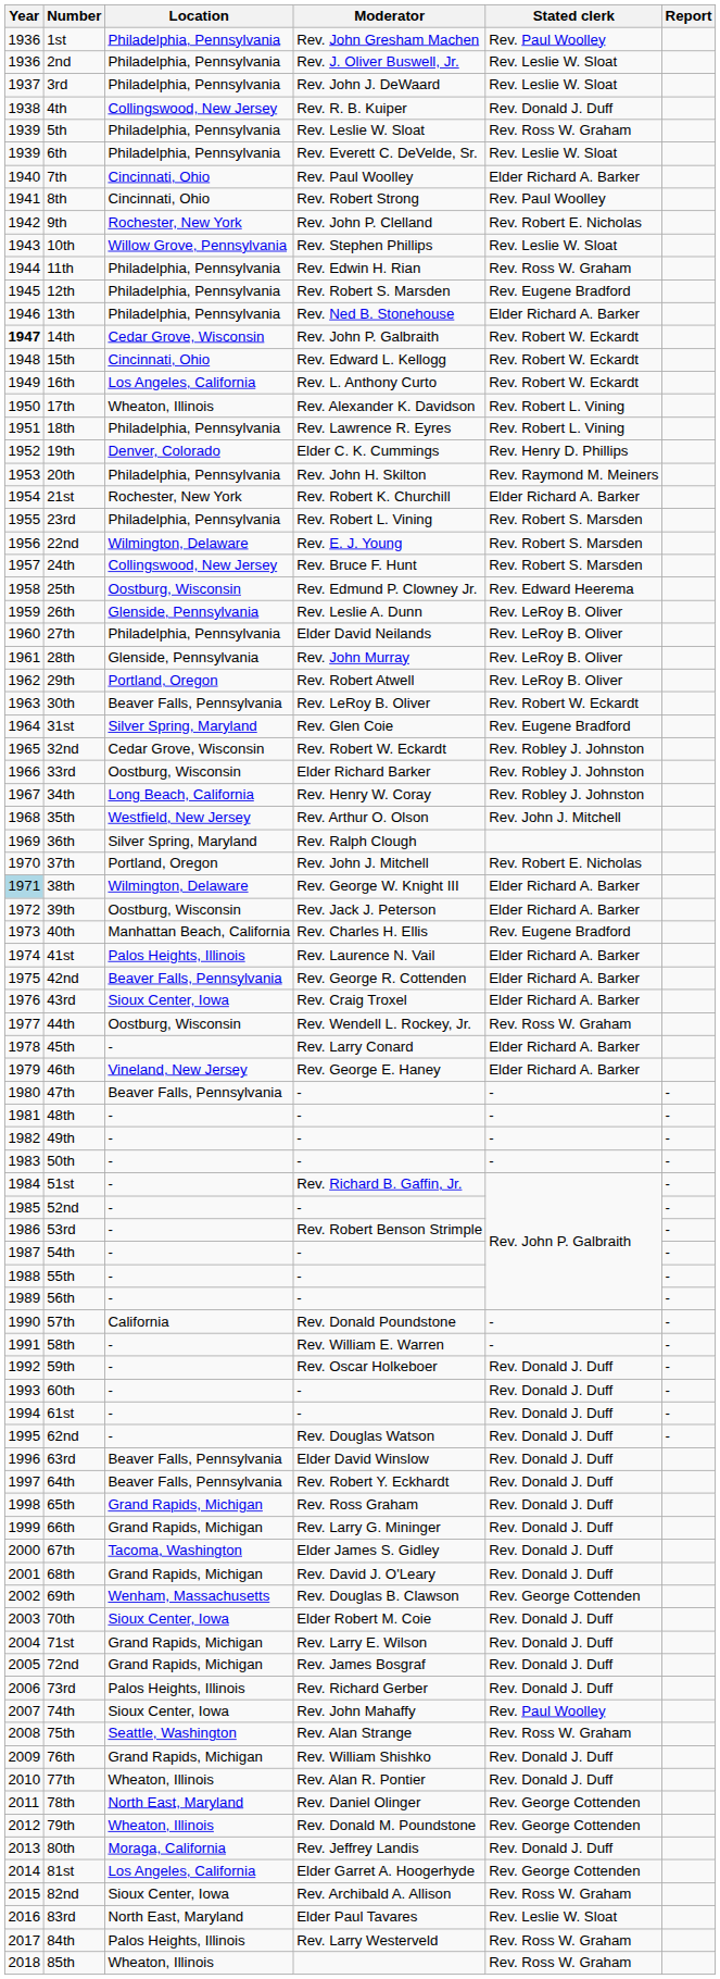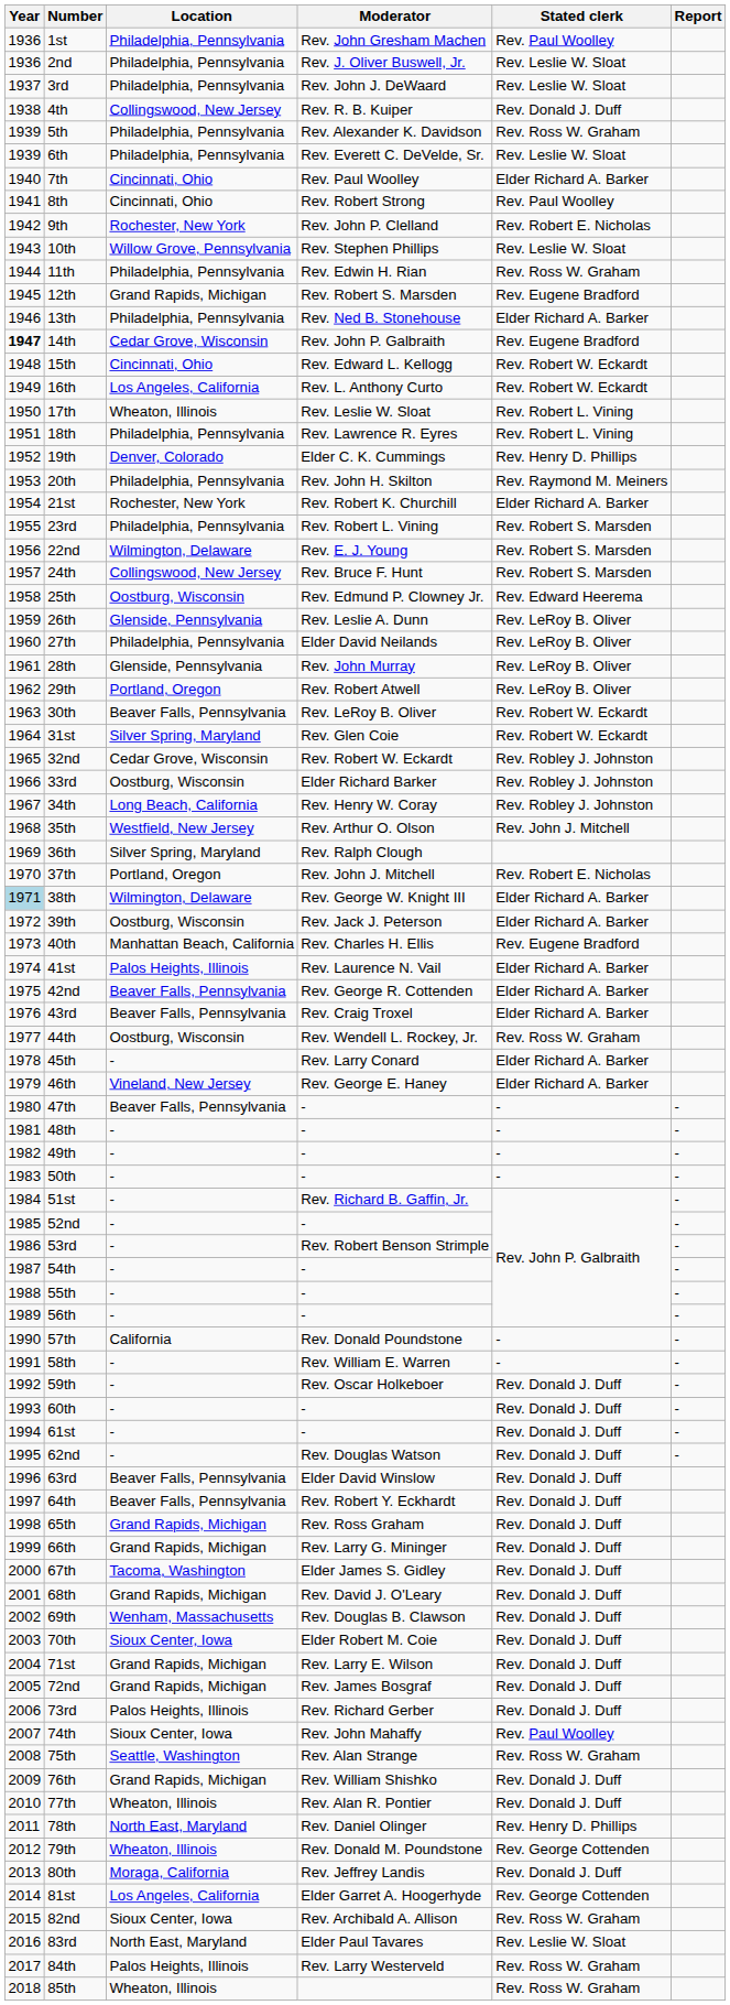5th | Moderator: Rev. Leslie W. Sloat -> Rev. Alexander K. Davidson
12th | Location: Philadelphia, Pennsylvania -> Grand Rapids, Michigan
14th | Stated clerk: Rev. Robert W. Eckardt -> Rev. Eugene Bradford
17th | Moderator: Rev. Alexander K. Davidson -> Rev. Leslie W. Sloat
31st | Stated clerk: Rev. Eugene Bradford -> Rev. Robert W. Eckardt
43rd | Location: Sioux Center, Iowa -> Beaver Falls, Pennsylvania
69th | Stated clerk: Rev. George Cottenden -> Rev. Donald J. Duff
78th | Stated clerk: Rev. George Cottenden -> Rev. Henry D. Phillips
